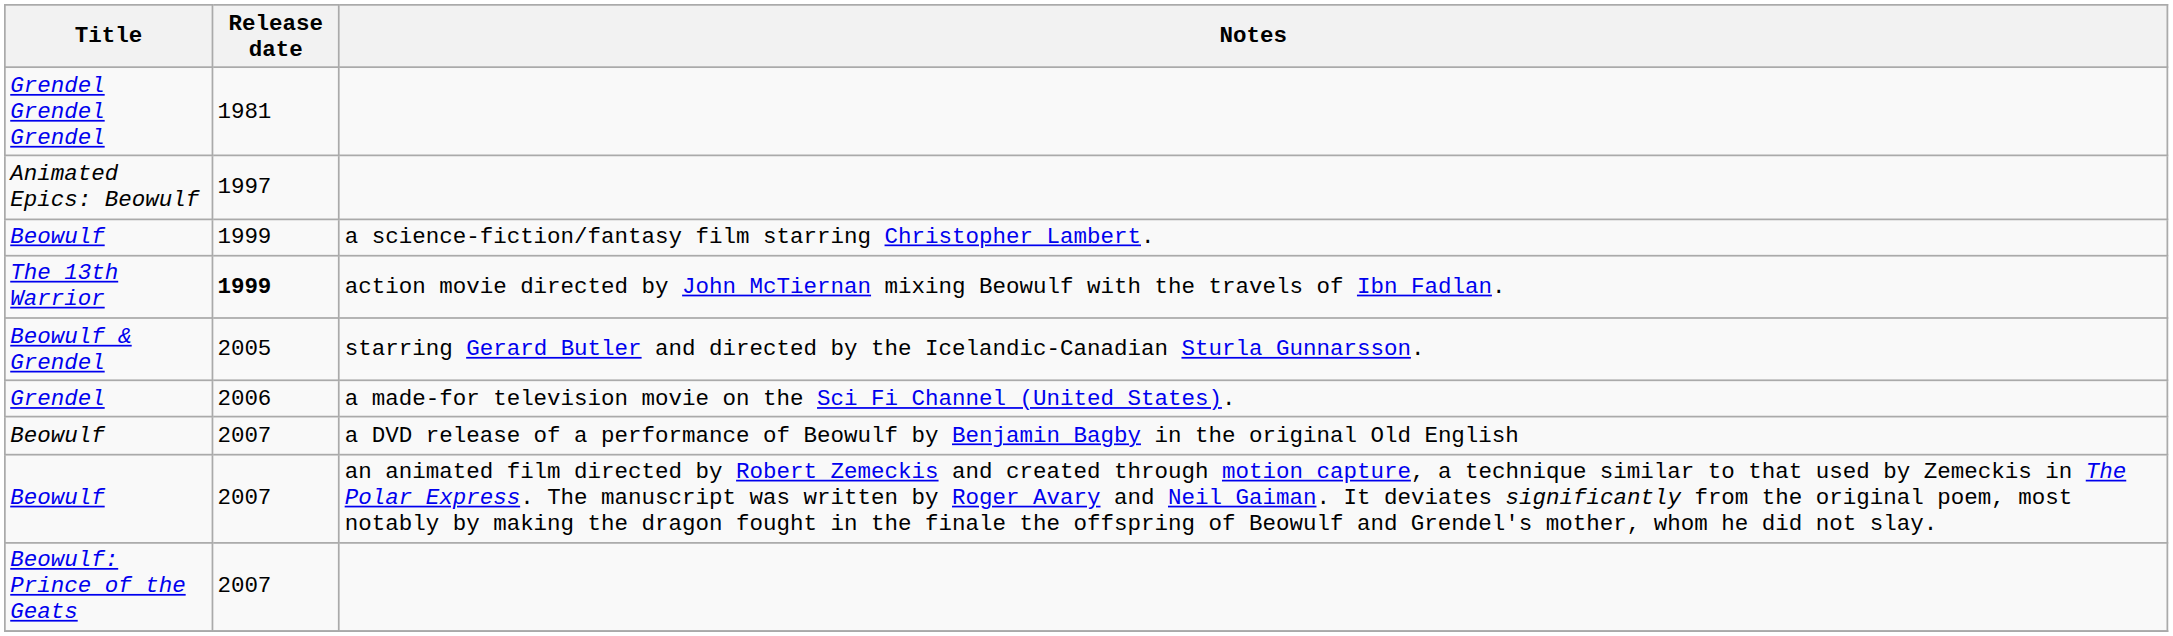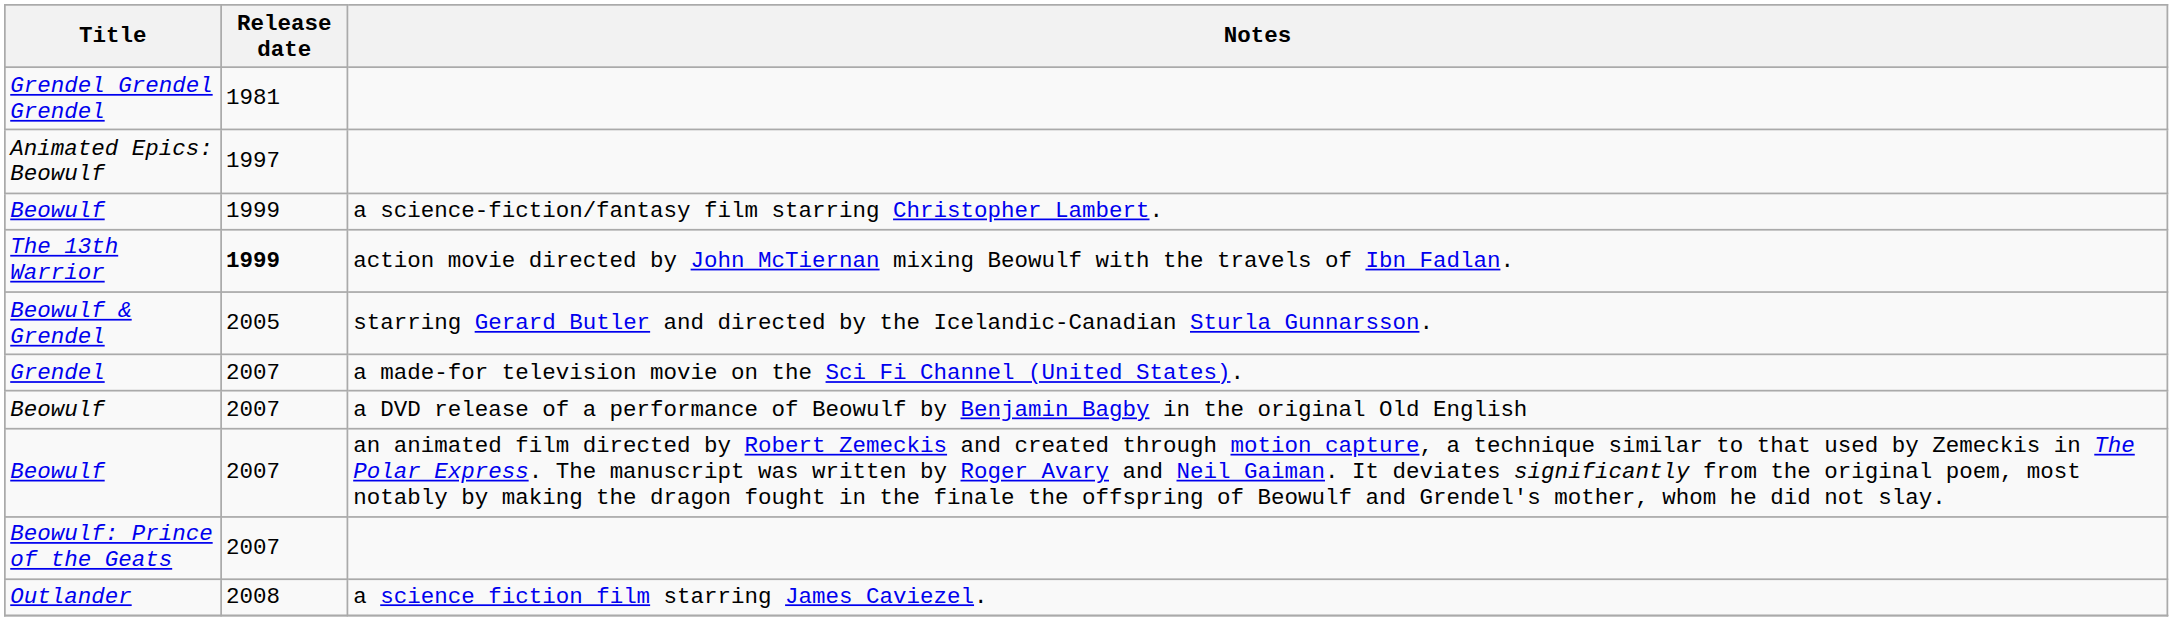Grendel | Release date: 2006 -> 2007
+ row: Outlander | 2008 | a science fiction film starring James Caviezel.
